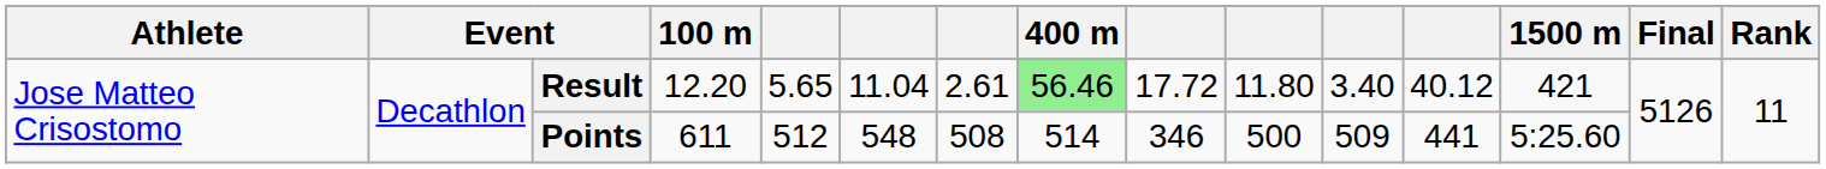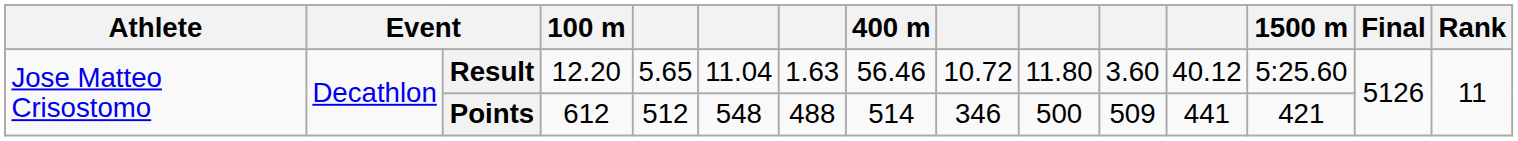Result | column 7: 2.61 -> 1.63
Result | 400 m: lightgreen background -> no background
Result | column 9: 17.72 -> 10.72
Result | column 11: 3.40 -> 3.60
Result | 1500 m: 421 -> 5:25.60
Points | 100 m: 611 -> 612
Points | column 7: 508 -> 488
Points | 1500 m: 5:25.60 -> 421
